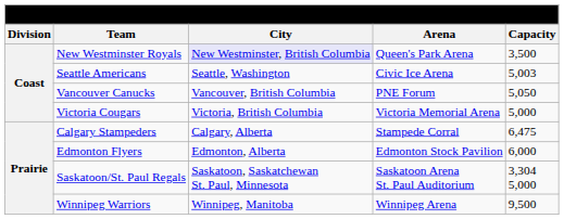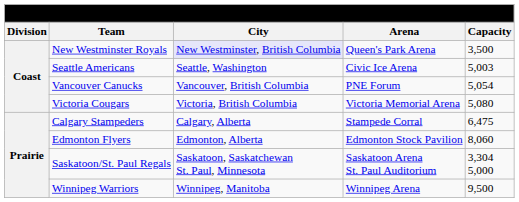Vancouver Canucks | Capacity: 5,050 -> 5,054
Victoria Cougars | Capacity: 5,000 -> 5,080
Edmonton Flyers | Capacity: 6,000 -> 8,060
